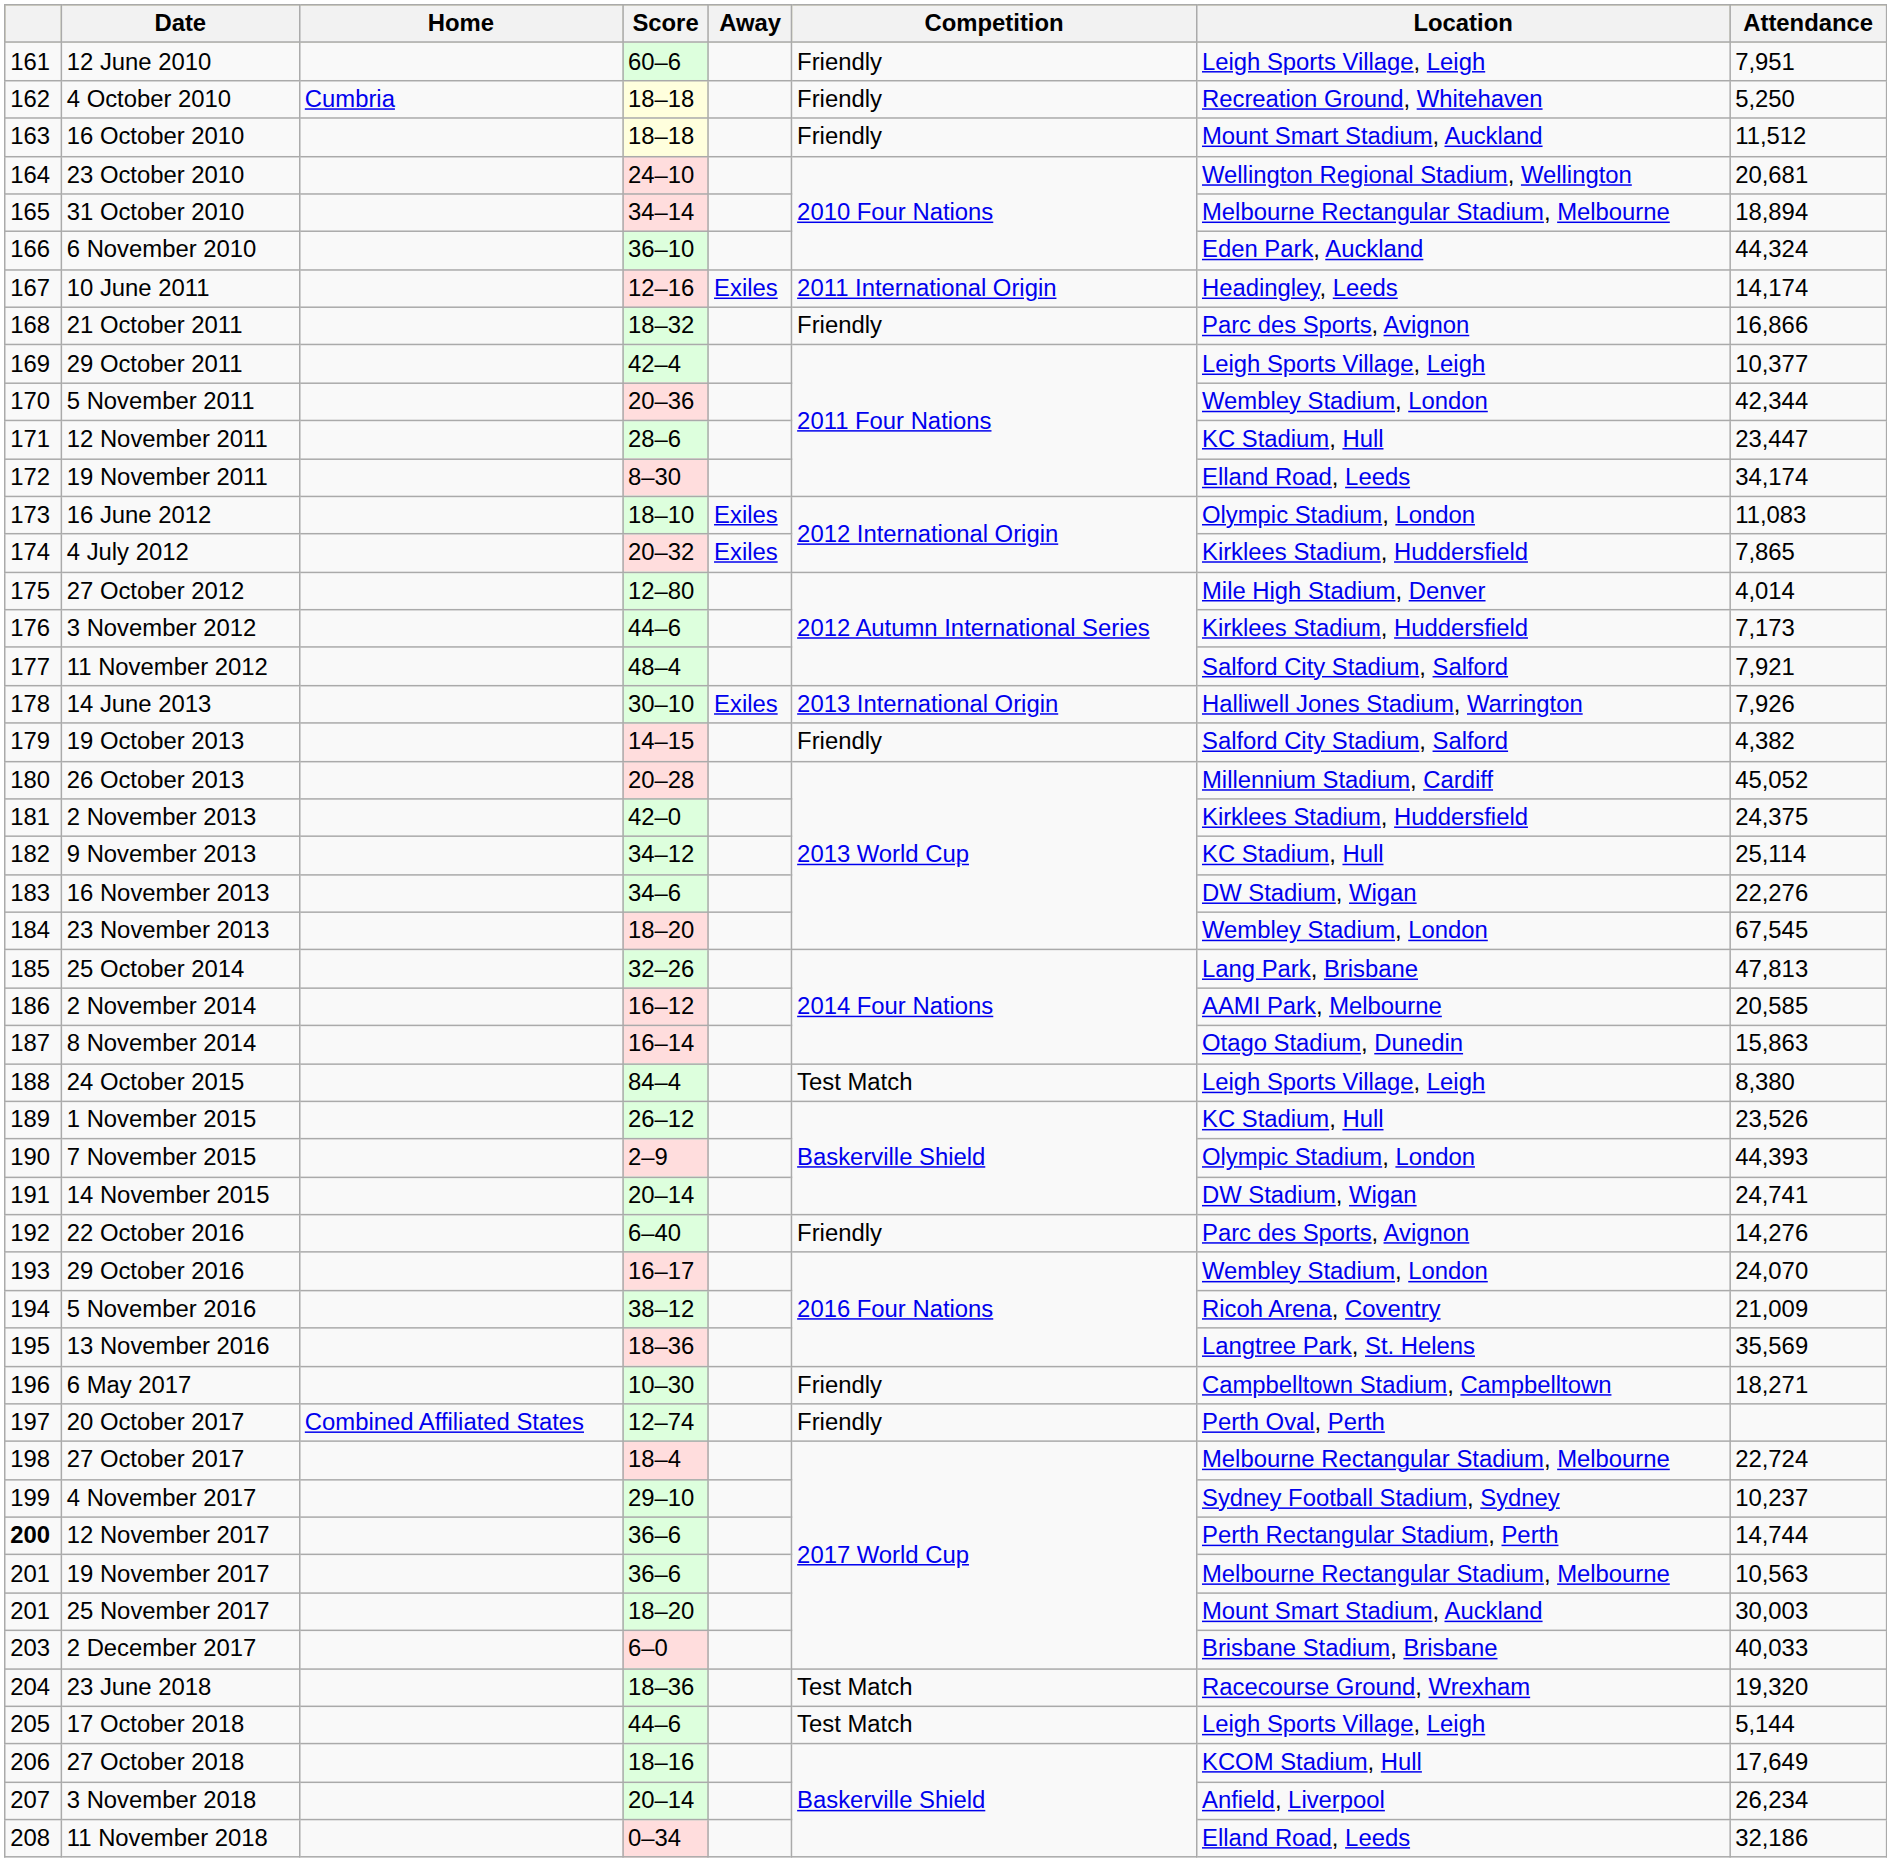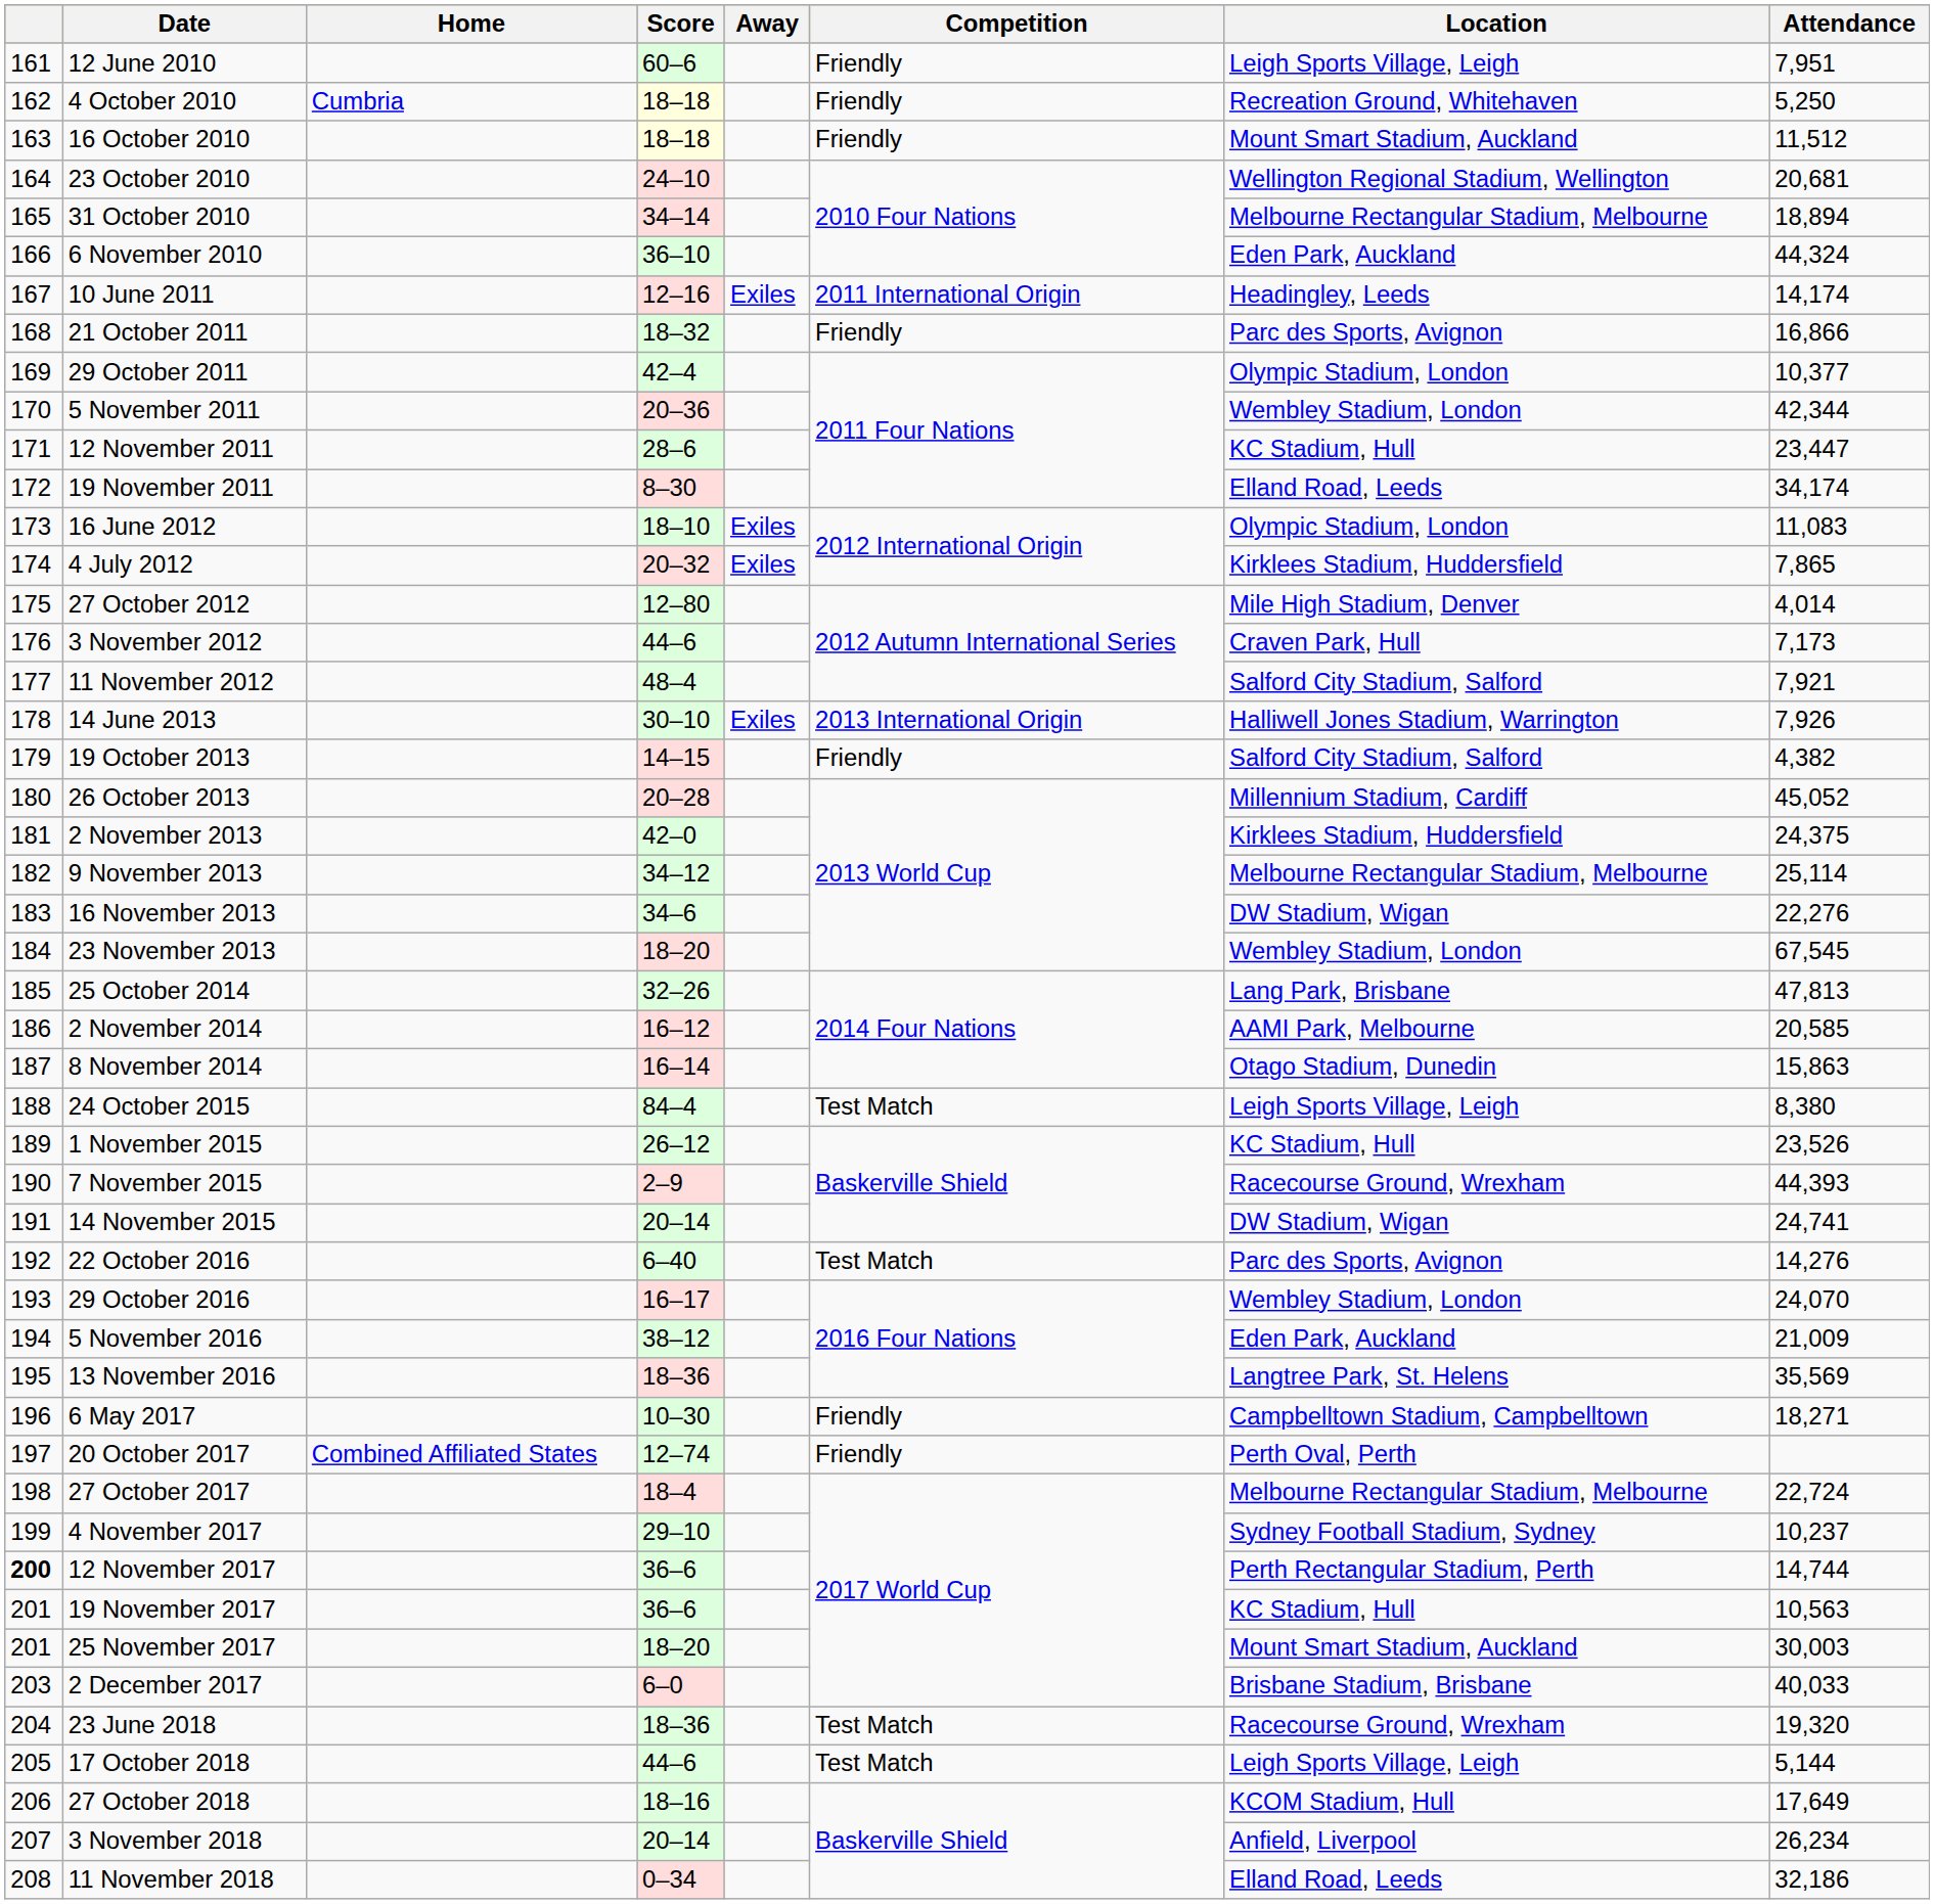29 October 2011 | Location: Leigh Sports Village, Leigh -> Olympic Stadium, London
3 November 2012 | Location: Kirklees Stadium, Huddersfield -> Craven Park, Hull
9 November 2013 | Location: KC Stadium, Hull -> Melbourne Rectangular Stadium, Melbourne
7 November 2015 | Location: Olympic Stadium, London -> Racecourse Ground, Wrexham
22 October 2016 | Competition: Friendly -> Test Match
5 November 2016 | Location: Ricoh Arena, Coventry -> Eden Park, Auckland
19 November 2017 | Location: Melbourne Rectangular Stadium, Melbourne -> KC Stadium, Hull
